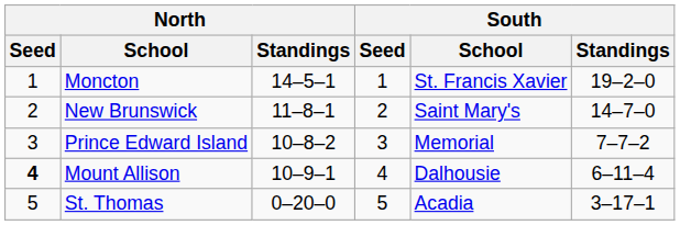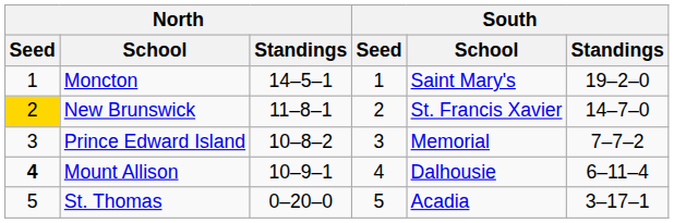Moncton | South / School: St. Francis Xavier -> Saint Mary's
New Brunswick | North / Seed: no background -> gold background
New Brunswick | South / School: Saint Mary's -> St. Francis Xavier
